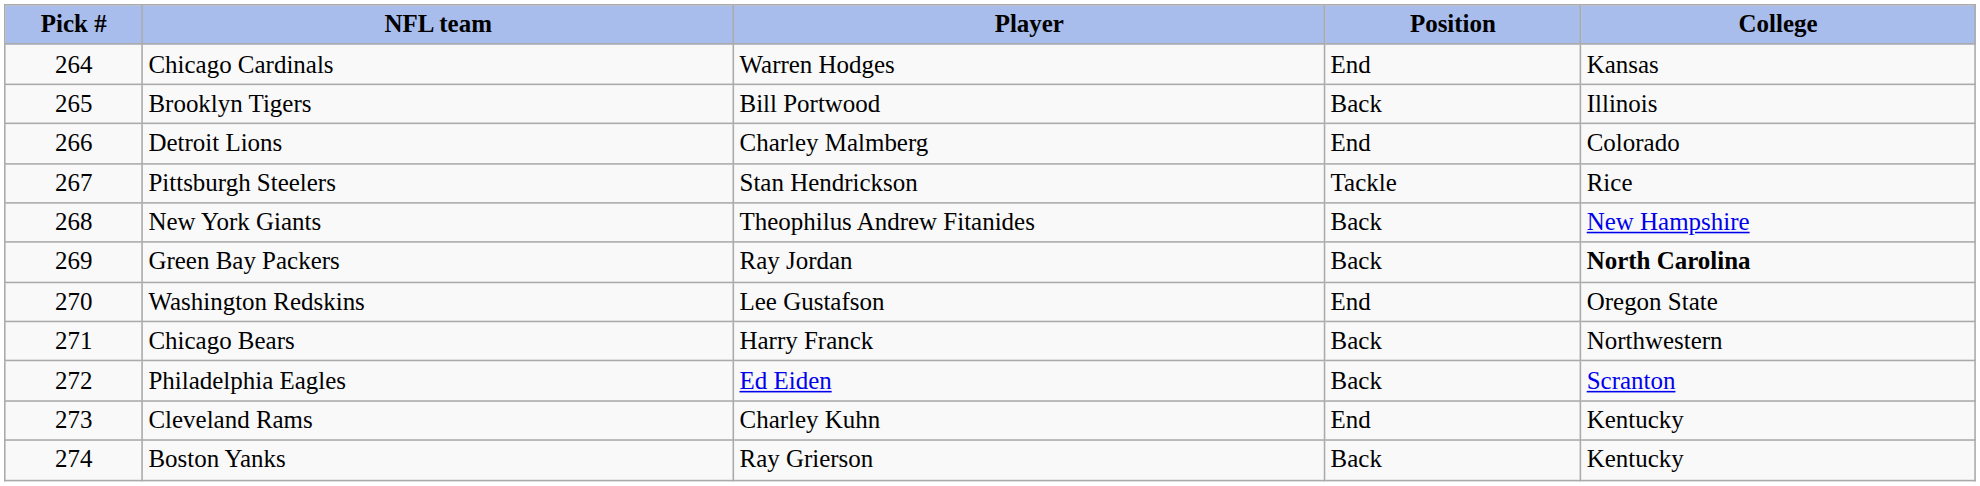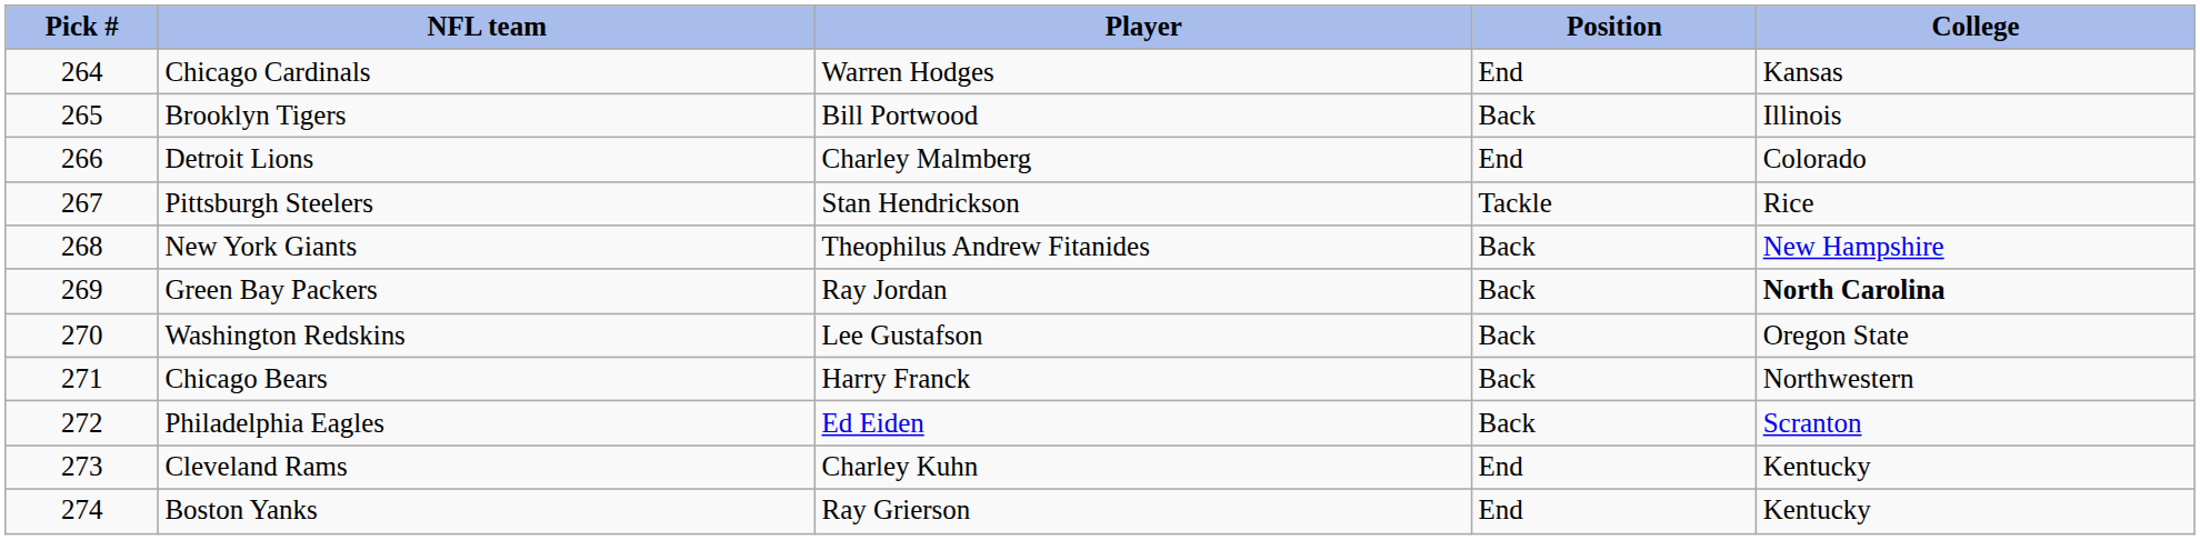Washington Redskins | Position: End -> Back
Boston Yanks | Position: Back -> End
